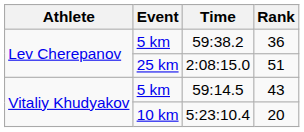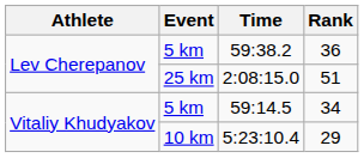59:14.5 | Rank: 43 -> 34
5:23:10.4 | Rank: 20 -> 29
